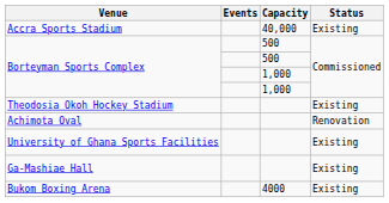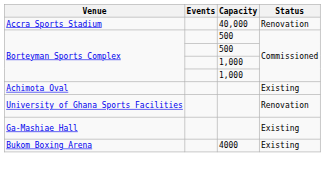Accra Sports Stadium | Status: Existing -> Renovation
- row: Theodosia Okoh Hockey Stadium | Existing
Achimota Oval | Status: Renovation -> Existing
University of Ghana Sports Facilities | Status: Existing -> Renovation
